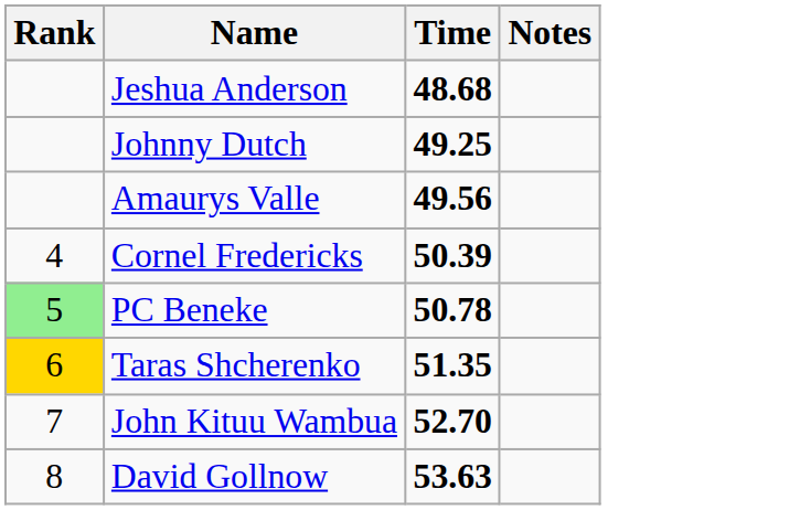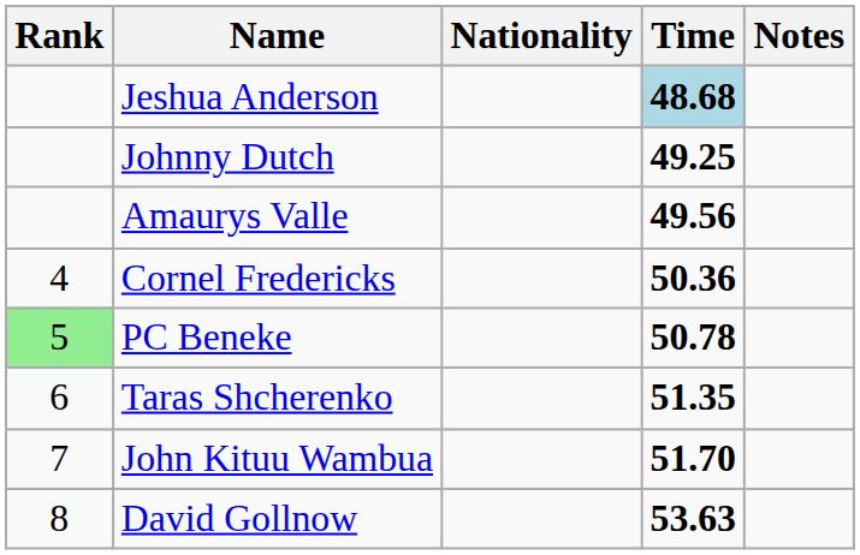+ column: Nationality
Jeshua Anderson | Time: no background -> lightblue background
Cornel Fredericks | Time: 50.39 -> 50.36
Taras Shcherenko | Rank: gold background -> no background
John Kituu Wambua | Time: 52.70 -> 51.70
